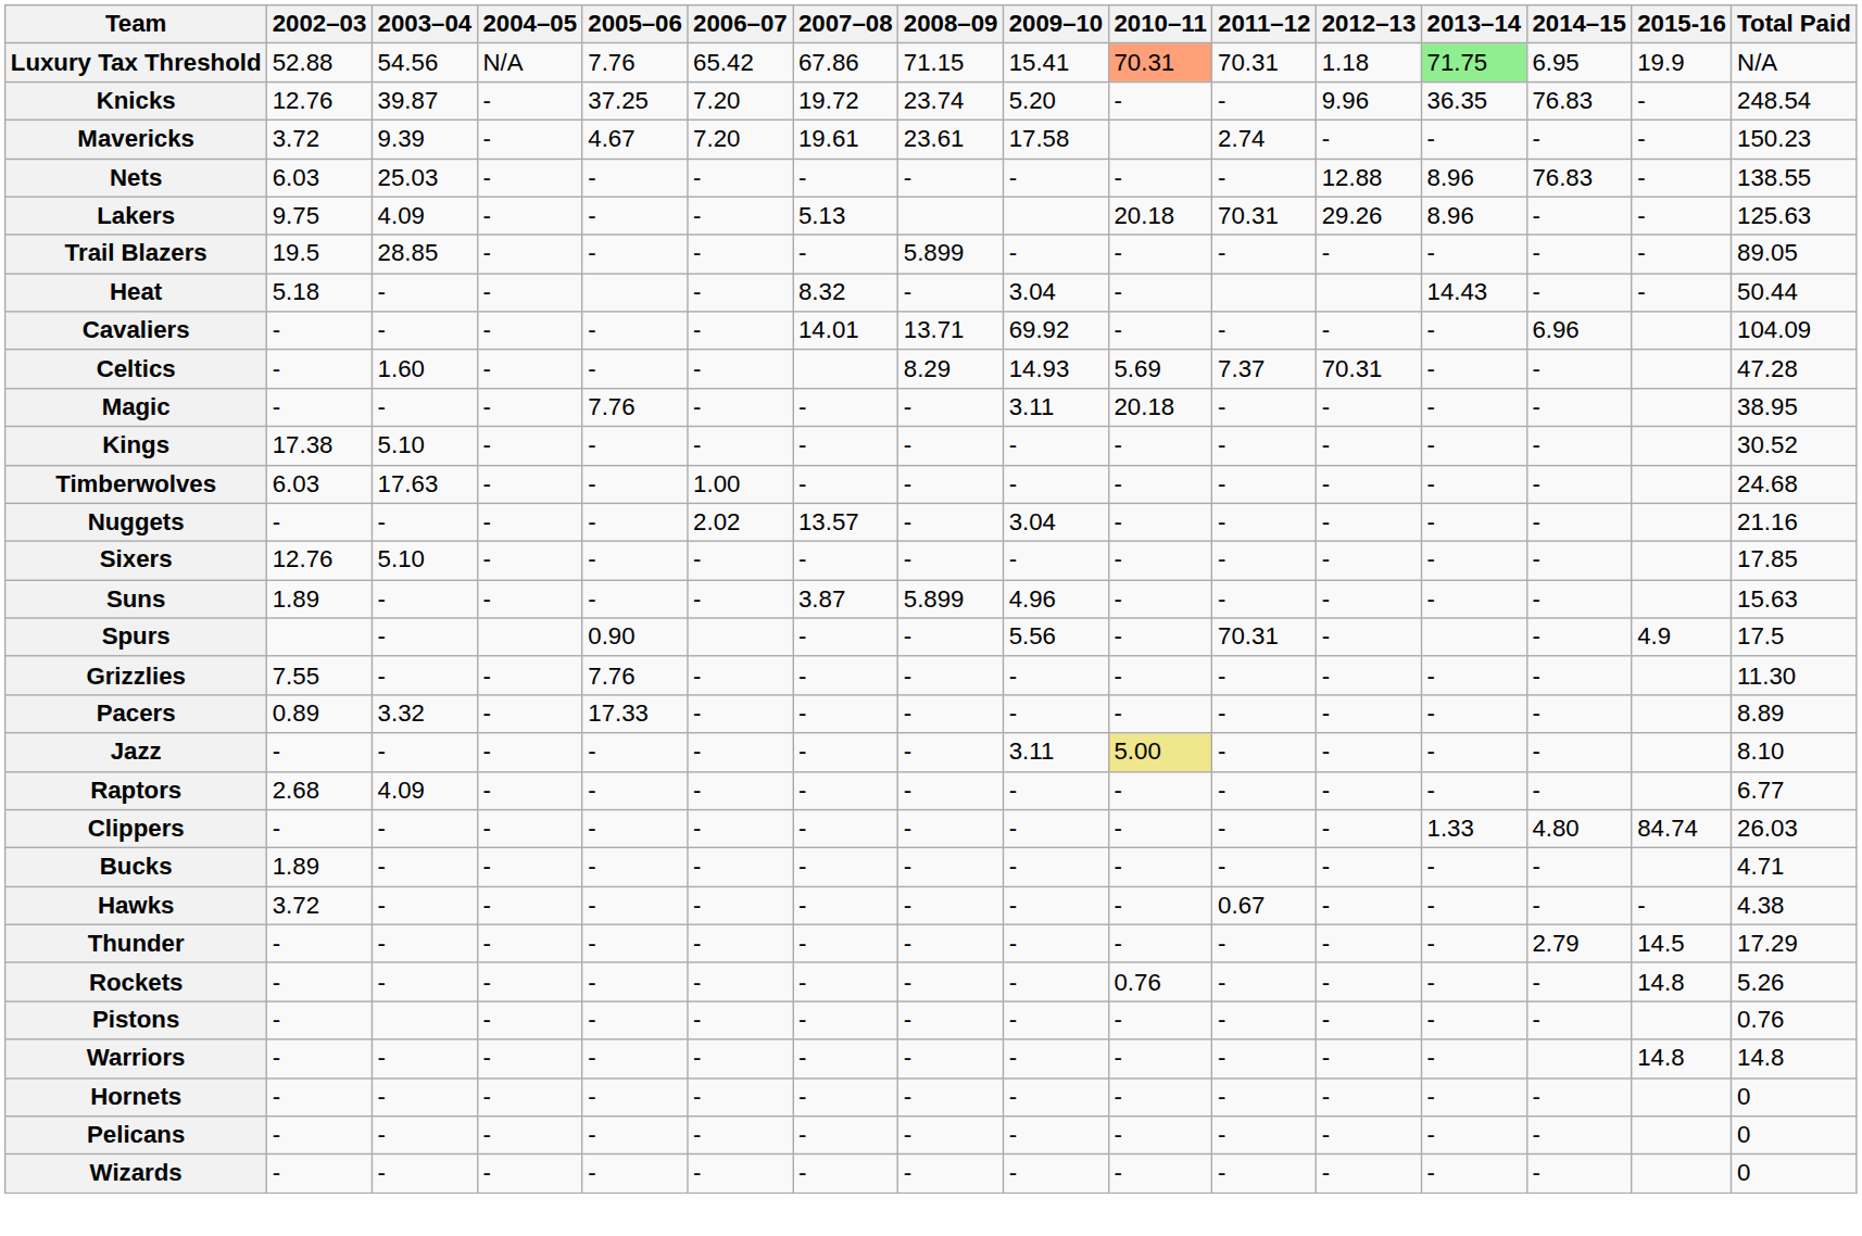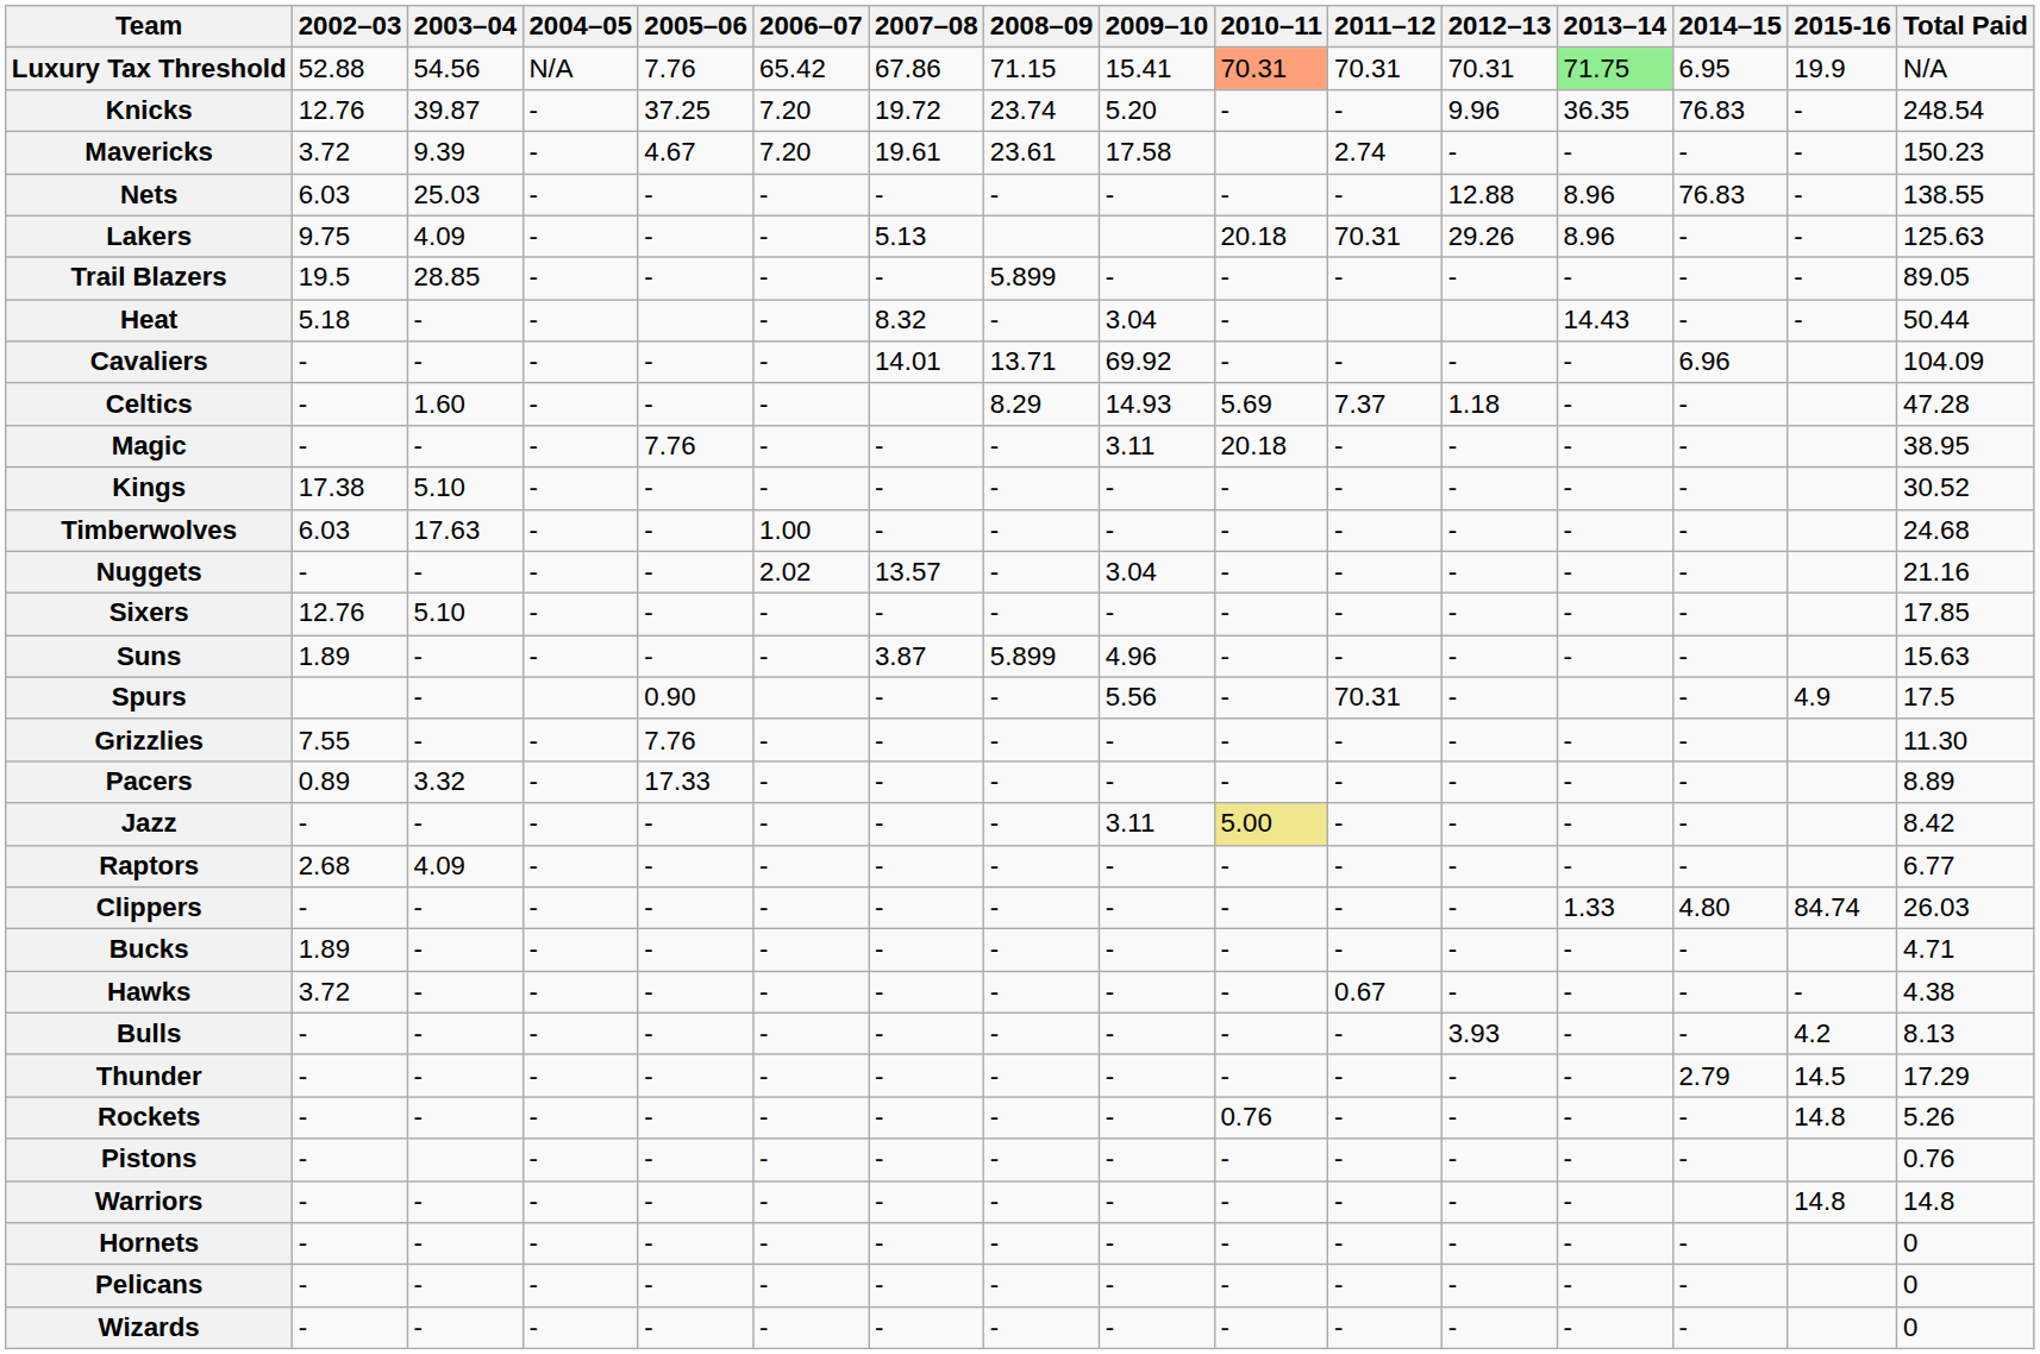Luxury Tax Threshold | 2012–13: 1.18 -> 70.31
Celtics | 2012–13: 70.31 -> 1.18
Jazz | Total Paid: 8.10 -> 8.42
+ row: Bulls | - | - | - | - | - | - | - | - | - | - | 3.93 | - | - | 4.2 | 8.13
